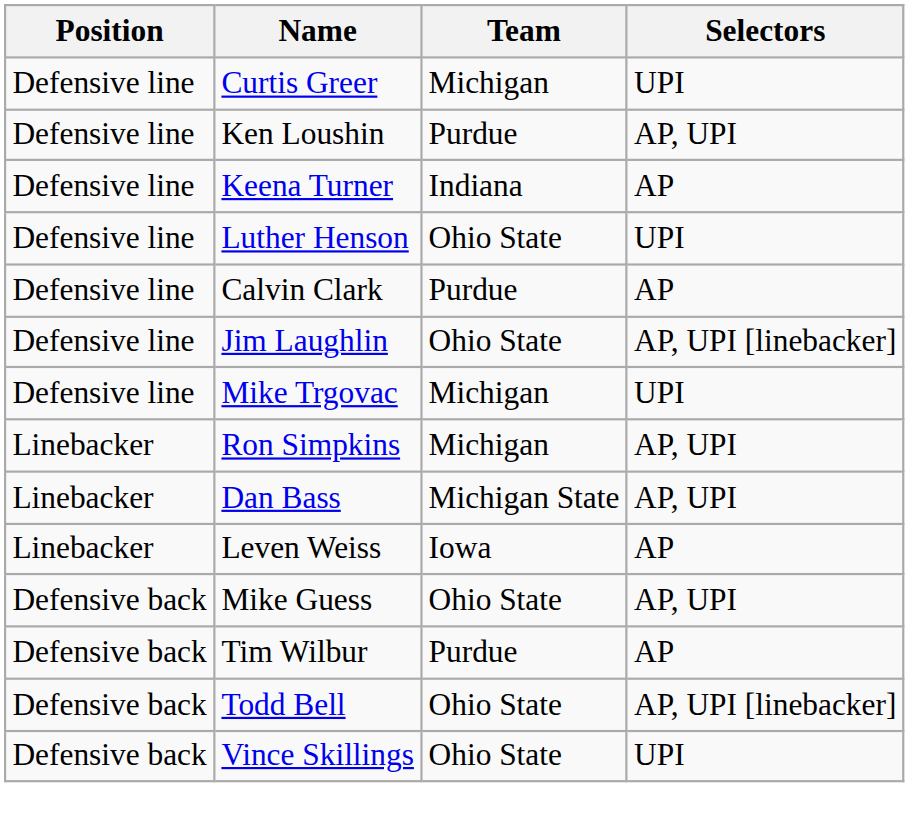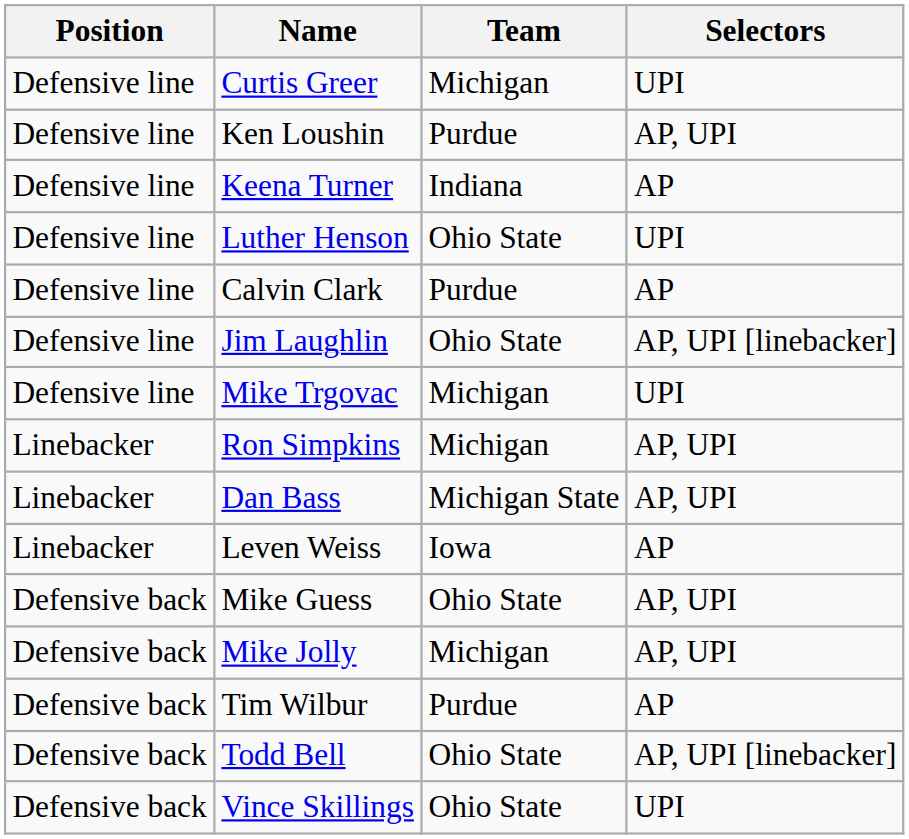+ row: Defensive back | Mike Jolly | Michigan | AP, UPI
